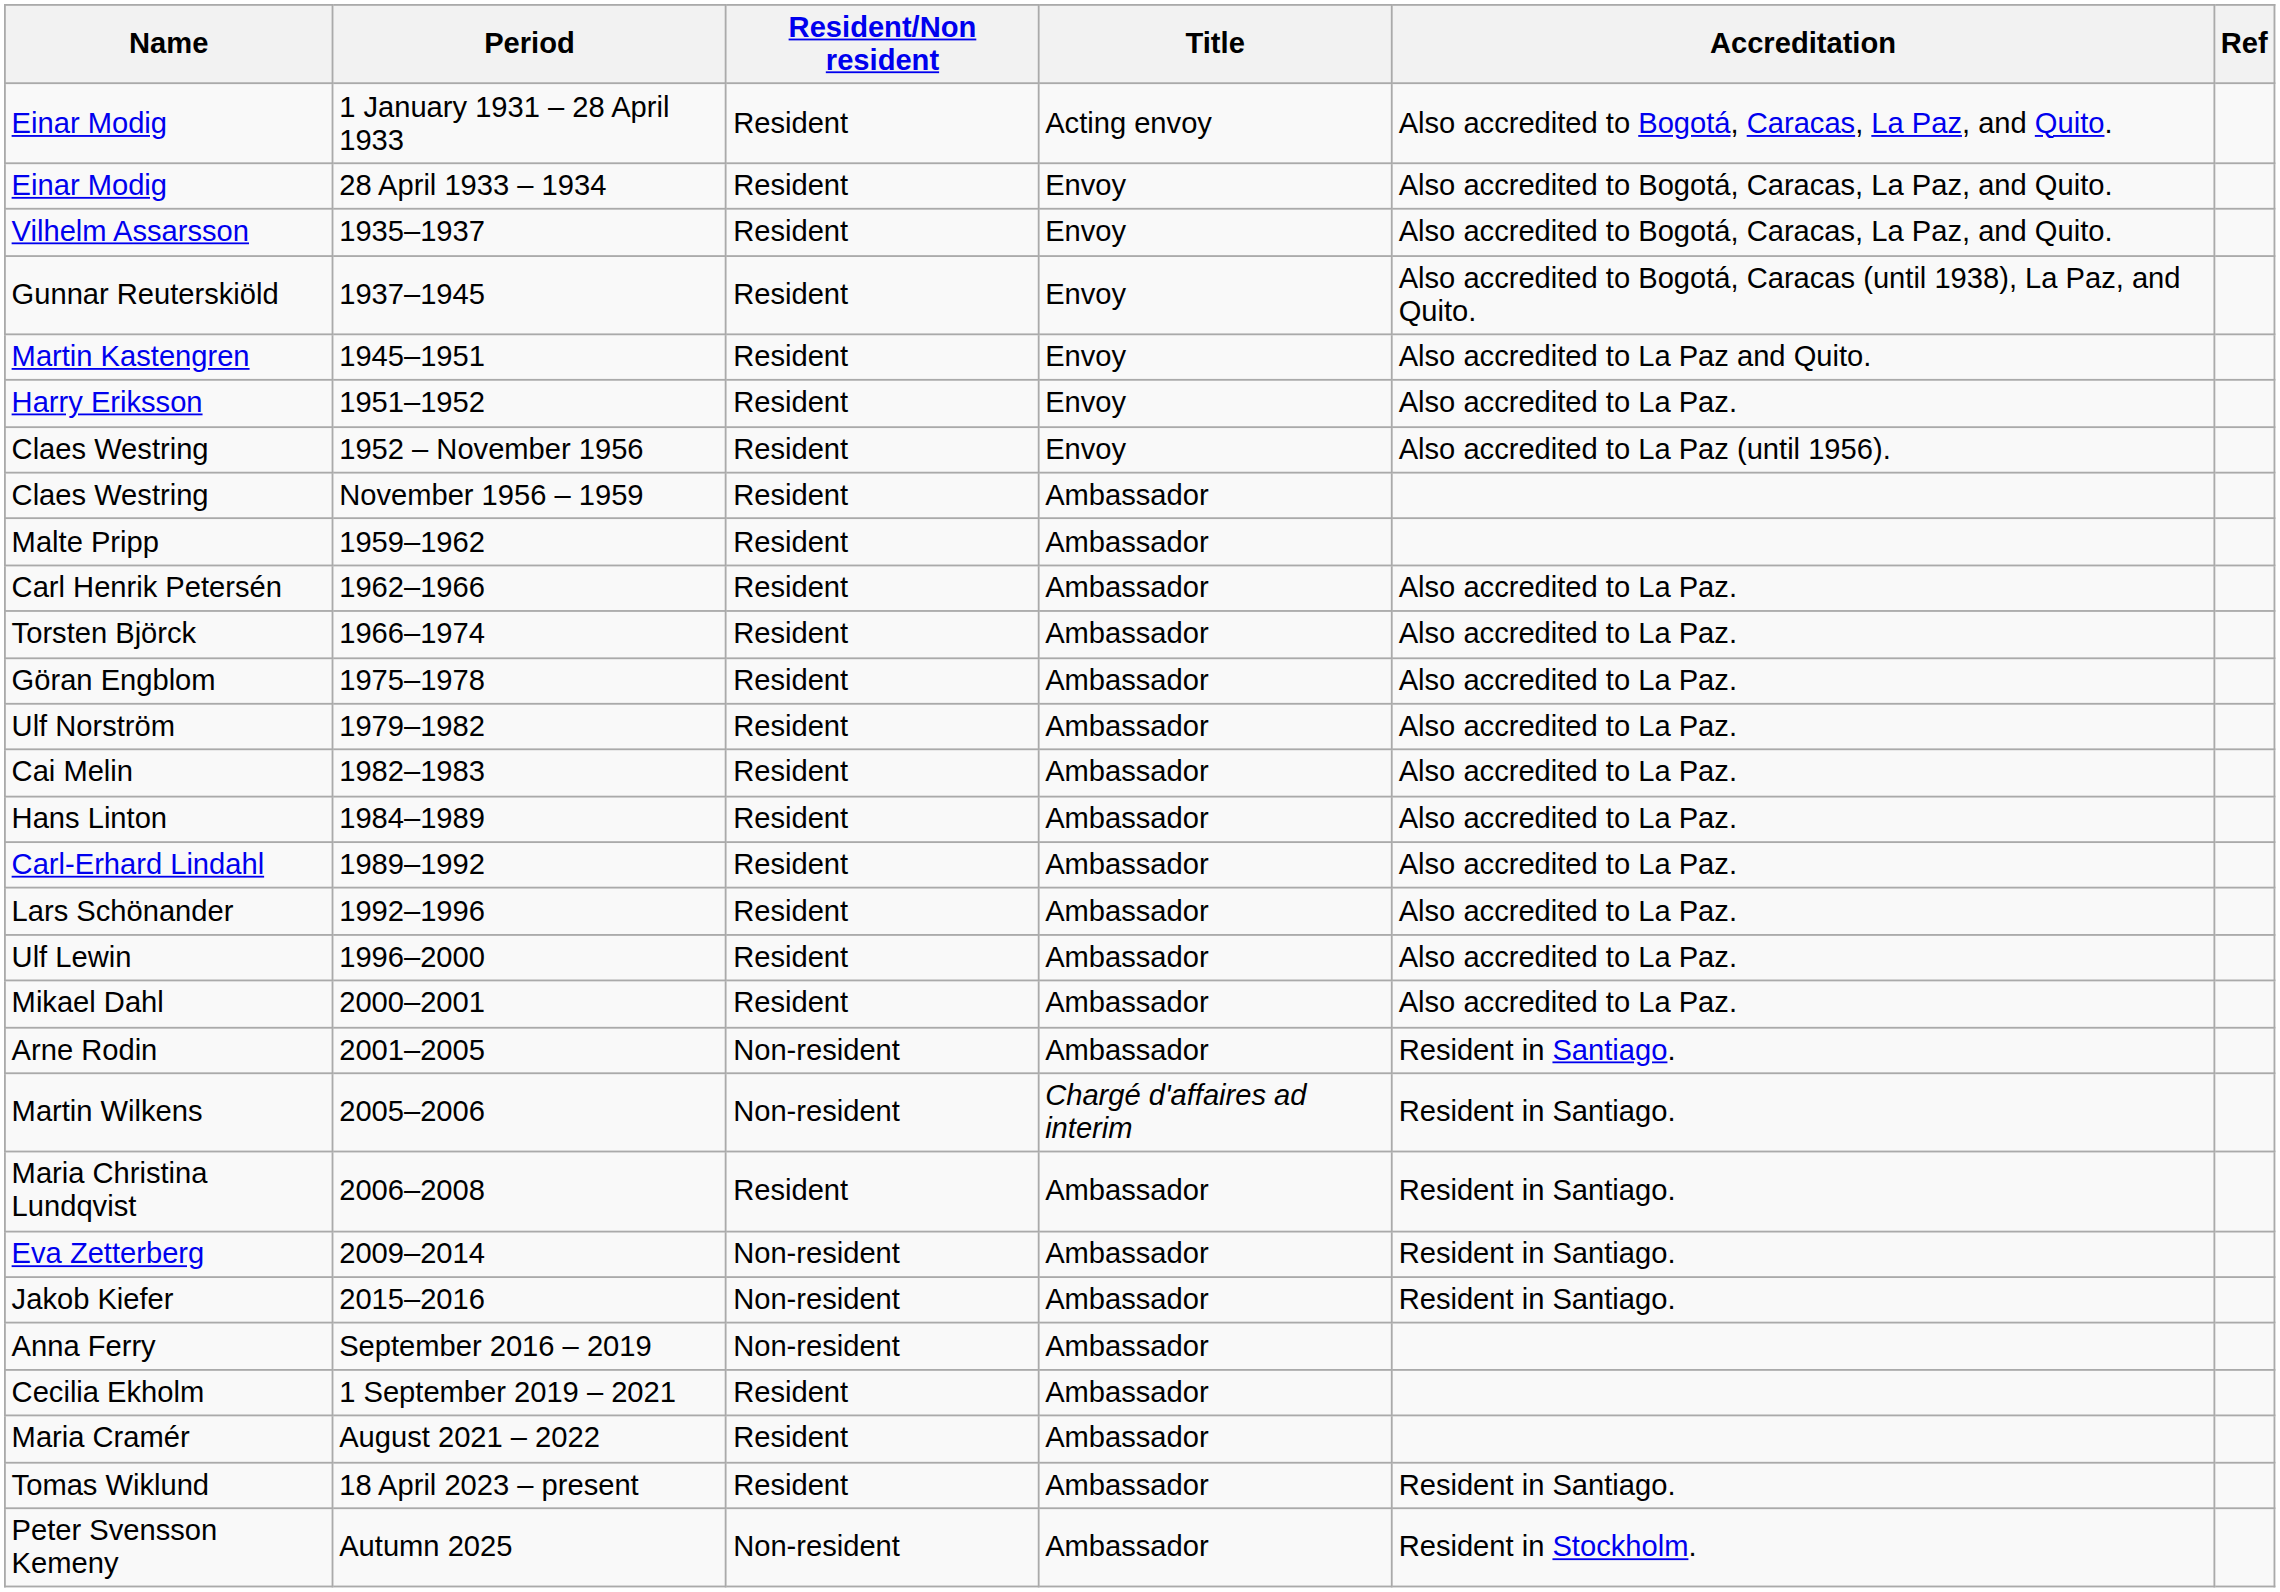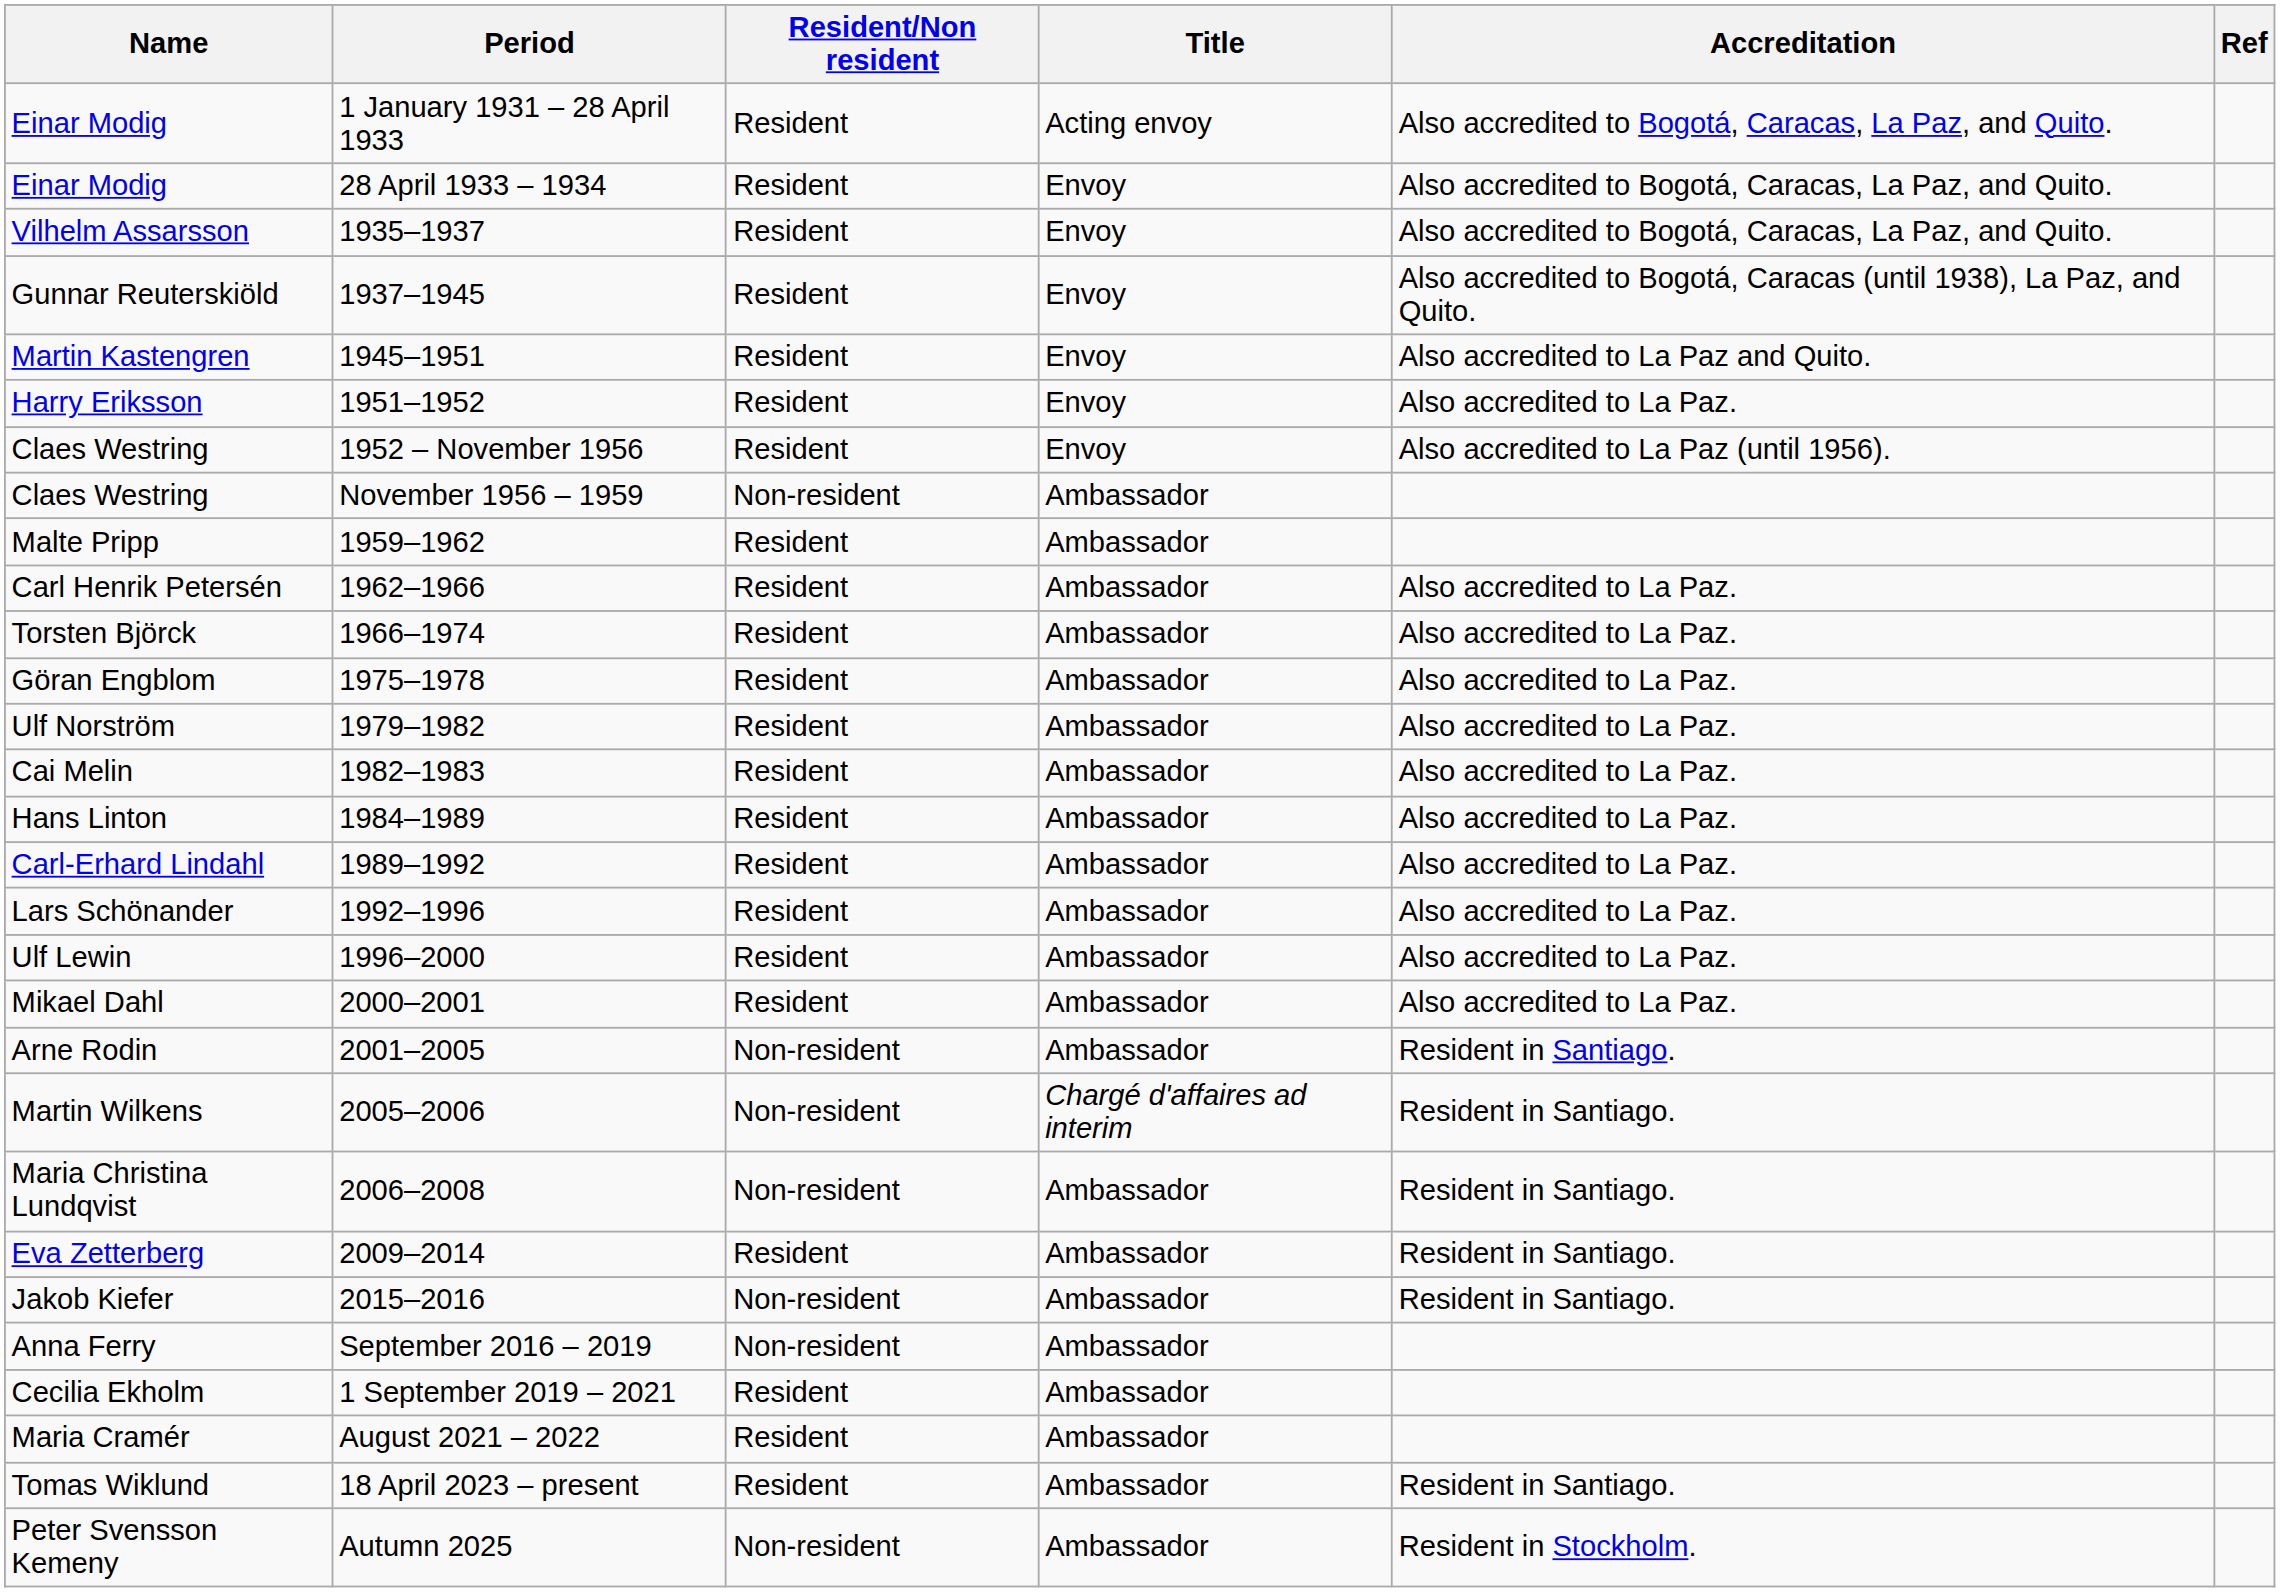Claes Westring / November 1956 – 1959 | Resident/Non resident: Resident -> Non-resident
Maria Christina Lundqvist | Resident/Non resident: Resident -> Non-resident
Eva Zetterberg | Resident/Non resident: Non-resident -> Resident
